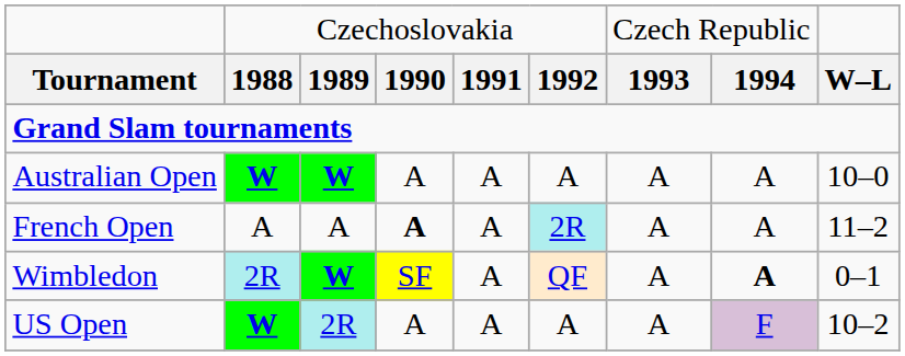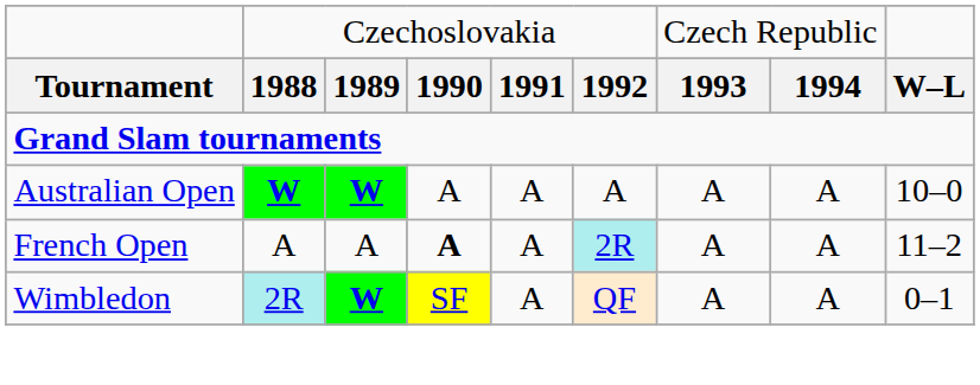Wimbledon | column 8: bold -> normal
- row: US Open | W | 2R | A | A | A | A | F | 10–2
